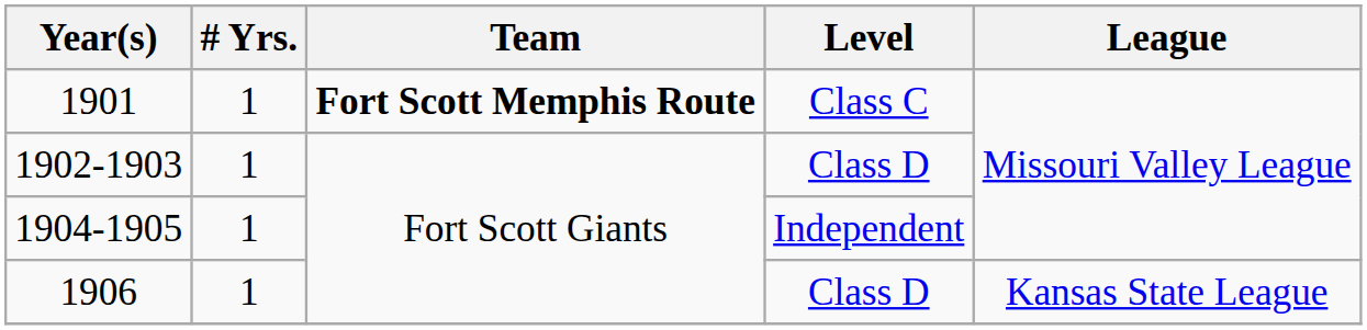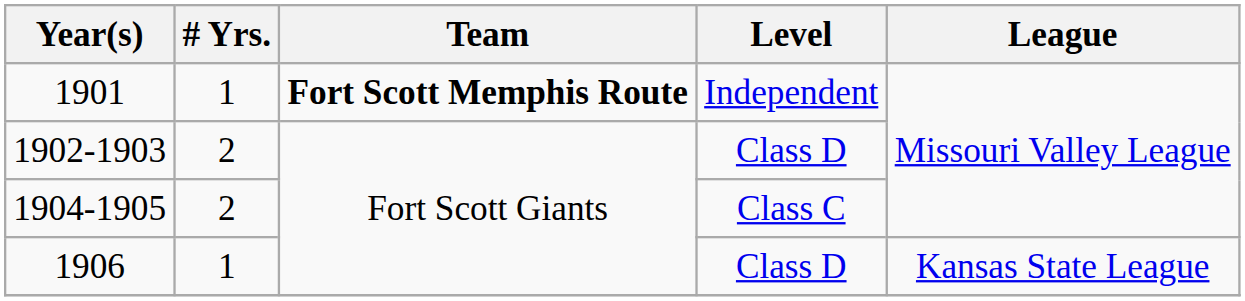1901 | Level: Class C -> Independent
1902-1903 | # Yrs.: 1 -> 2
1904-1905 | # Yrs.: 1 -> 2
1904-1905 | Level: Independent -> Class C
